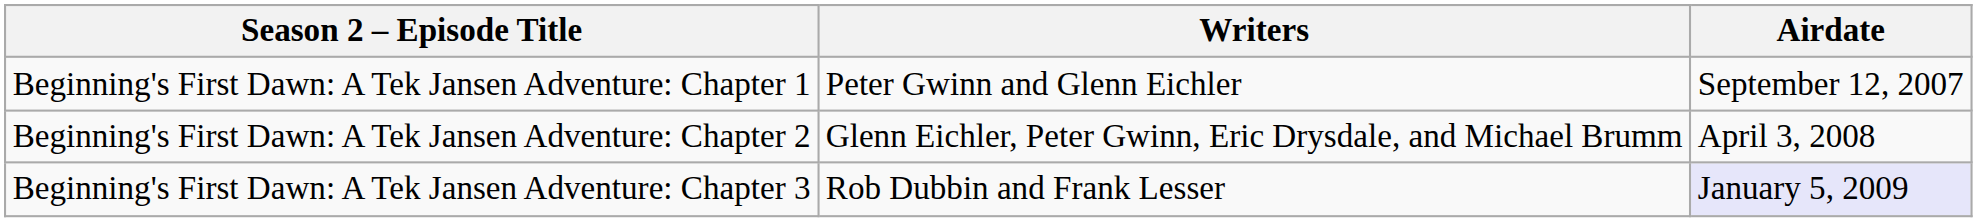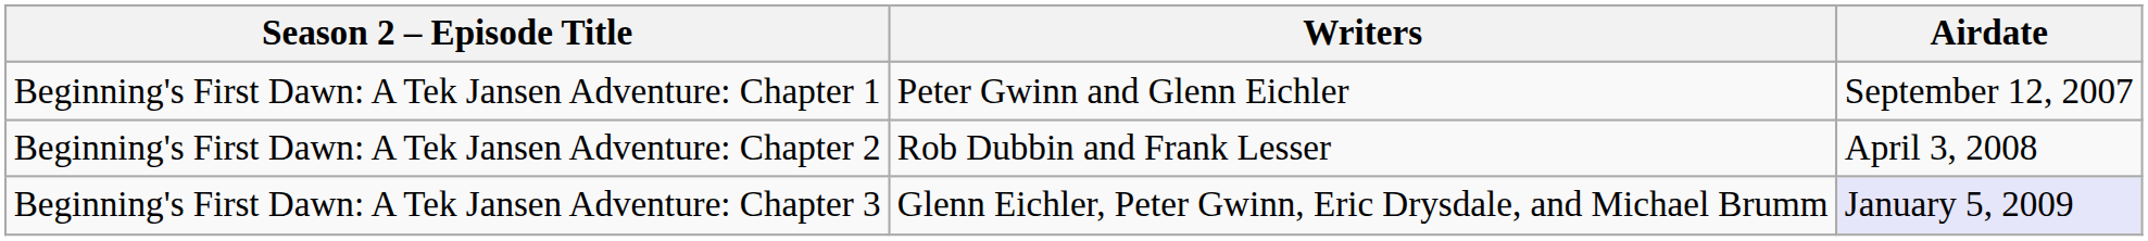Beginning's First Dawn: A Tek Jansen Adventure: Chapter 2 | Writers: Glenn Eichler, Peter Gwinn, Eric Drysdale, and Michael Brumm -> Rob Dubbin and Frank Lesser
Beginning's First Dawn: A Tek Jansen Adventure: Chapter 3 | Writers: Rob Dubbin and Frank Lesser -> Glenn Eichler, Peter Gwinn, Eric Drysdale, and Michael Brumm
